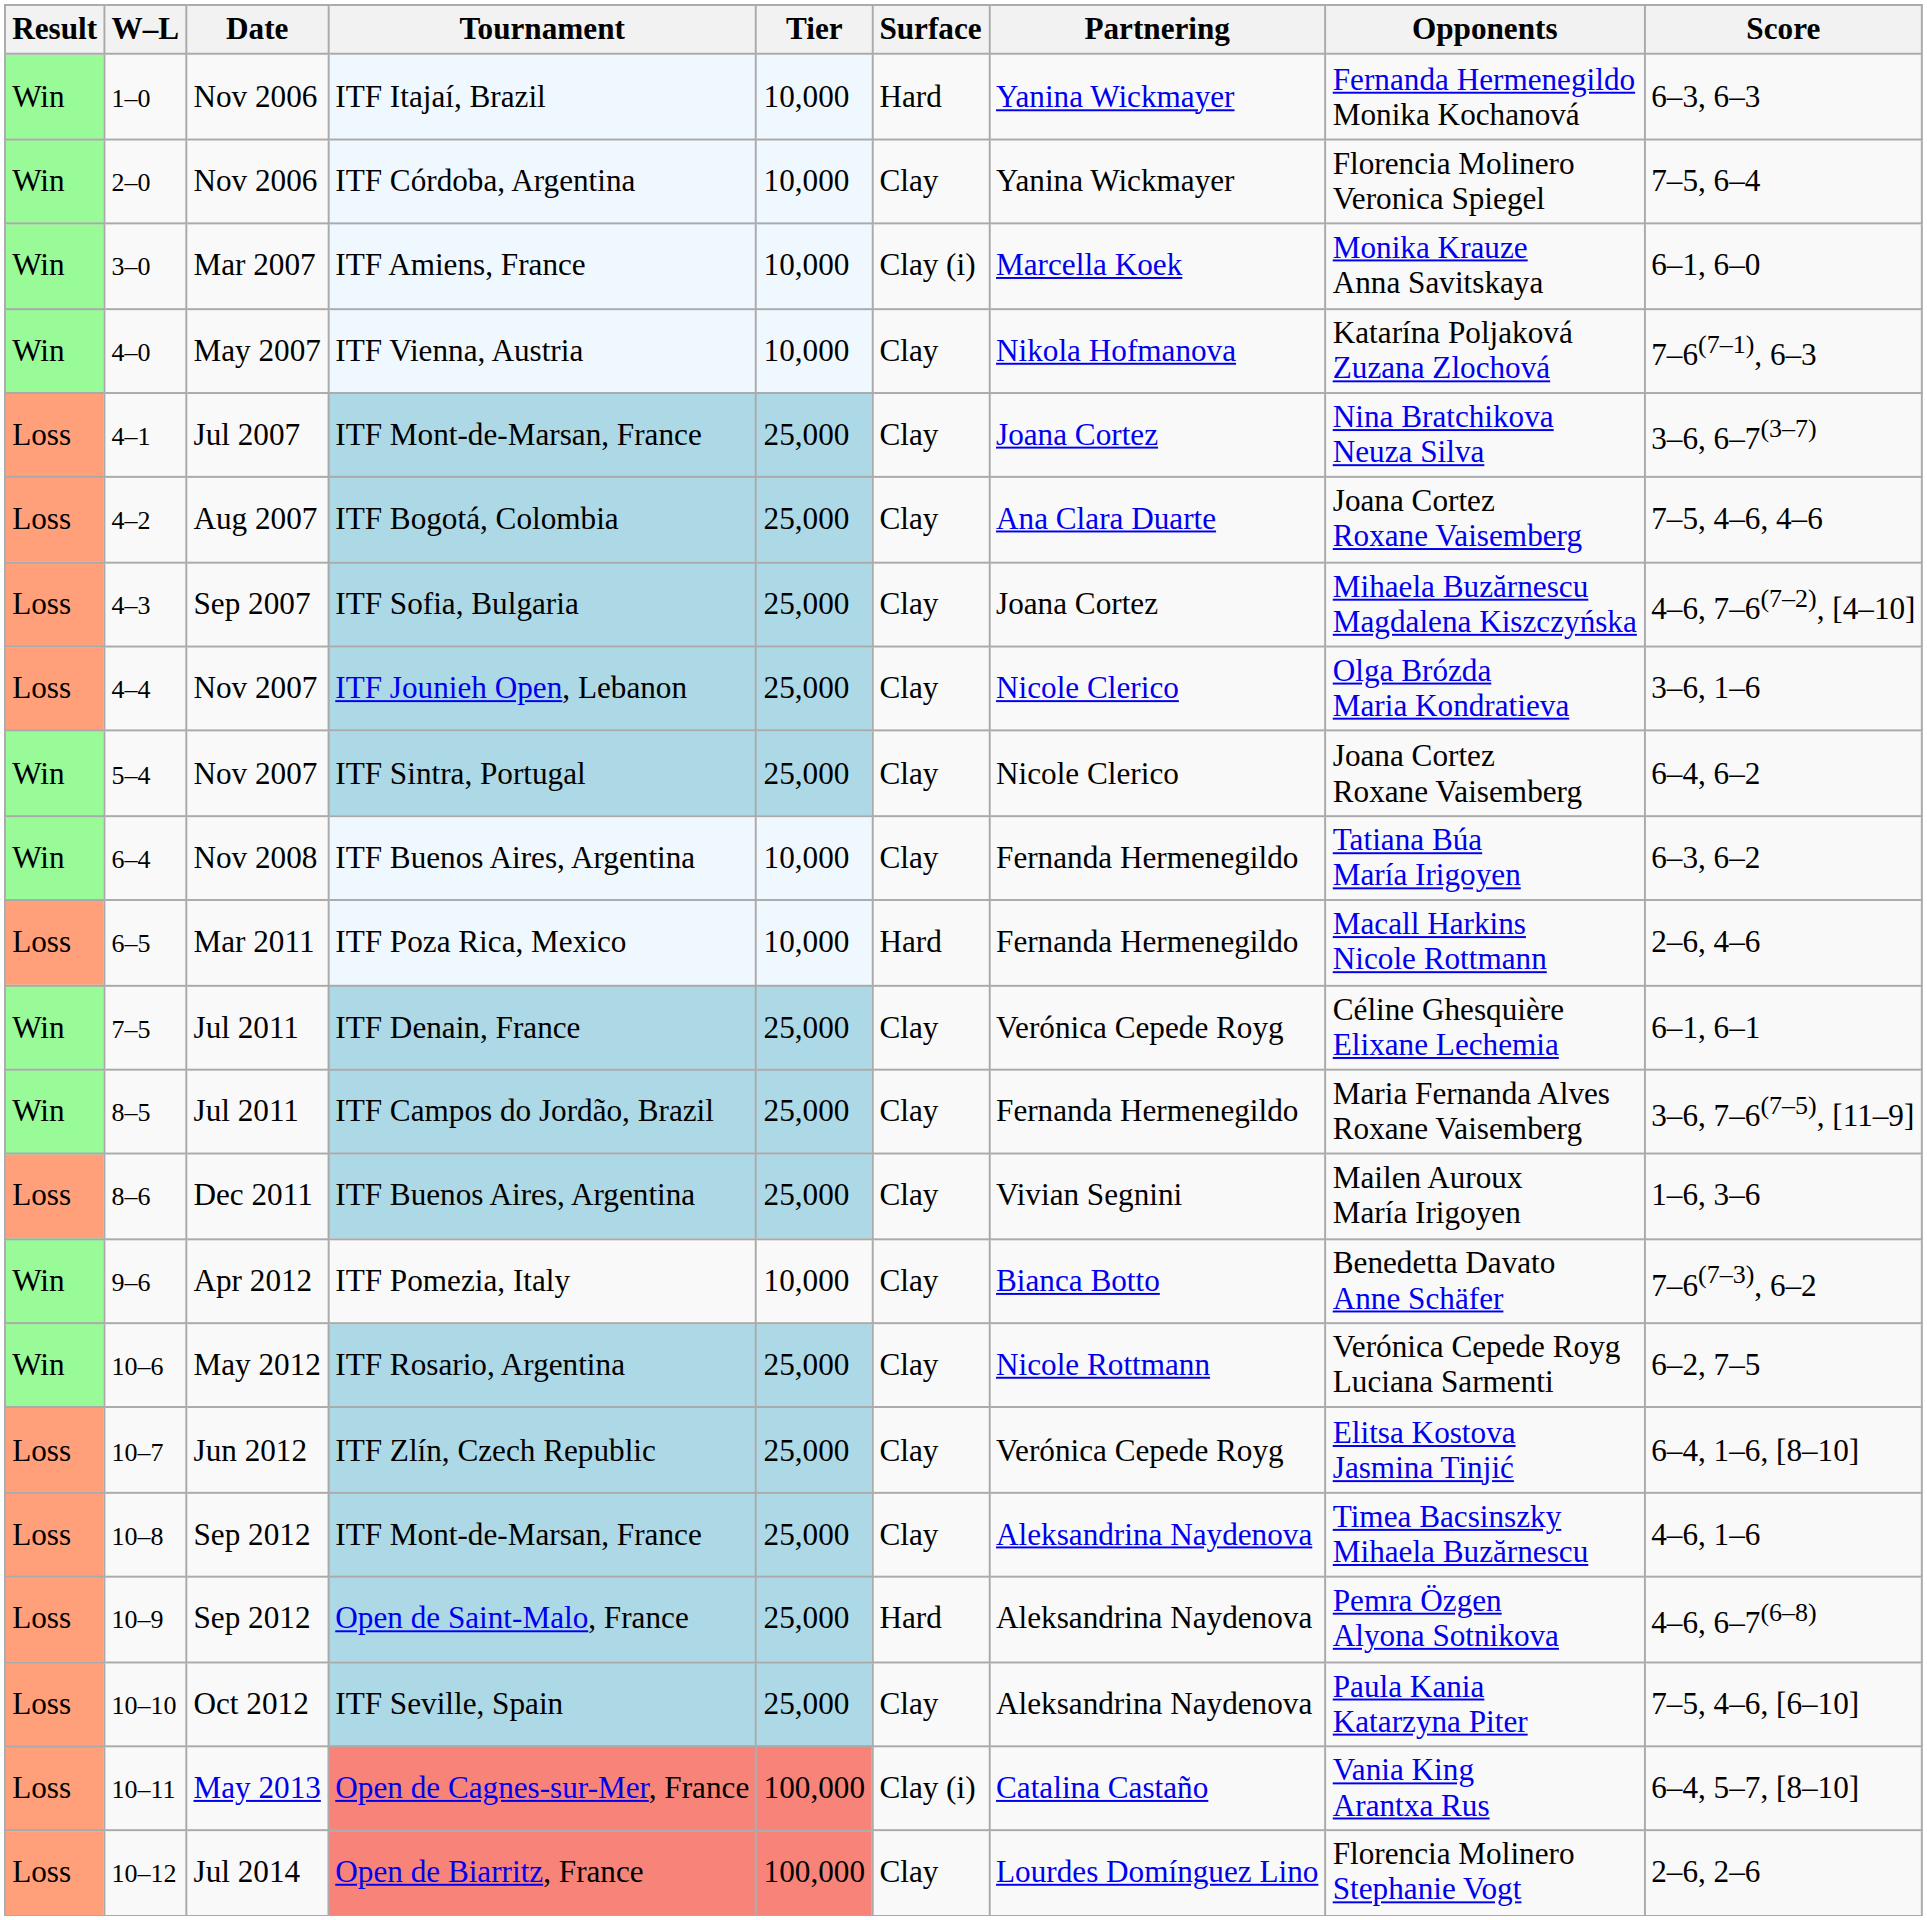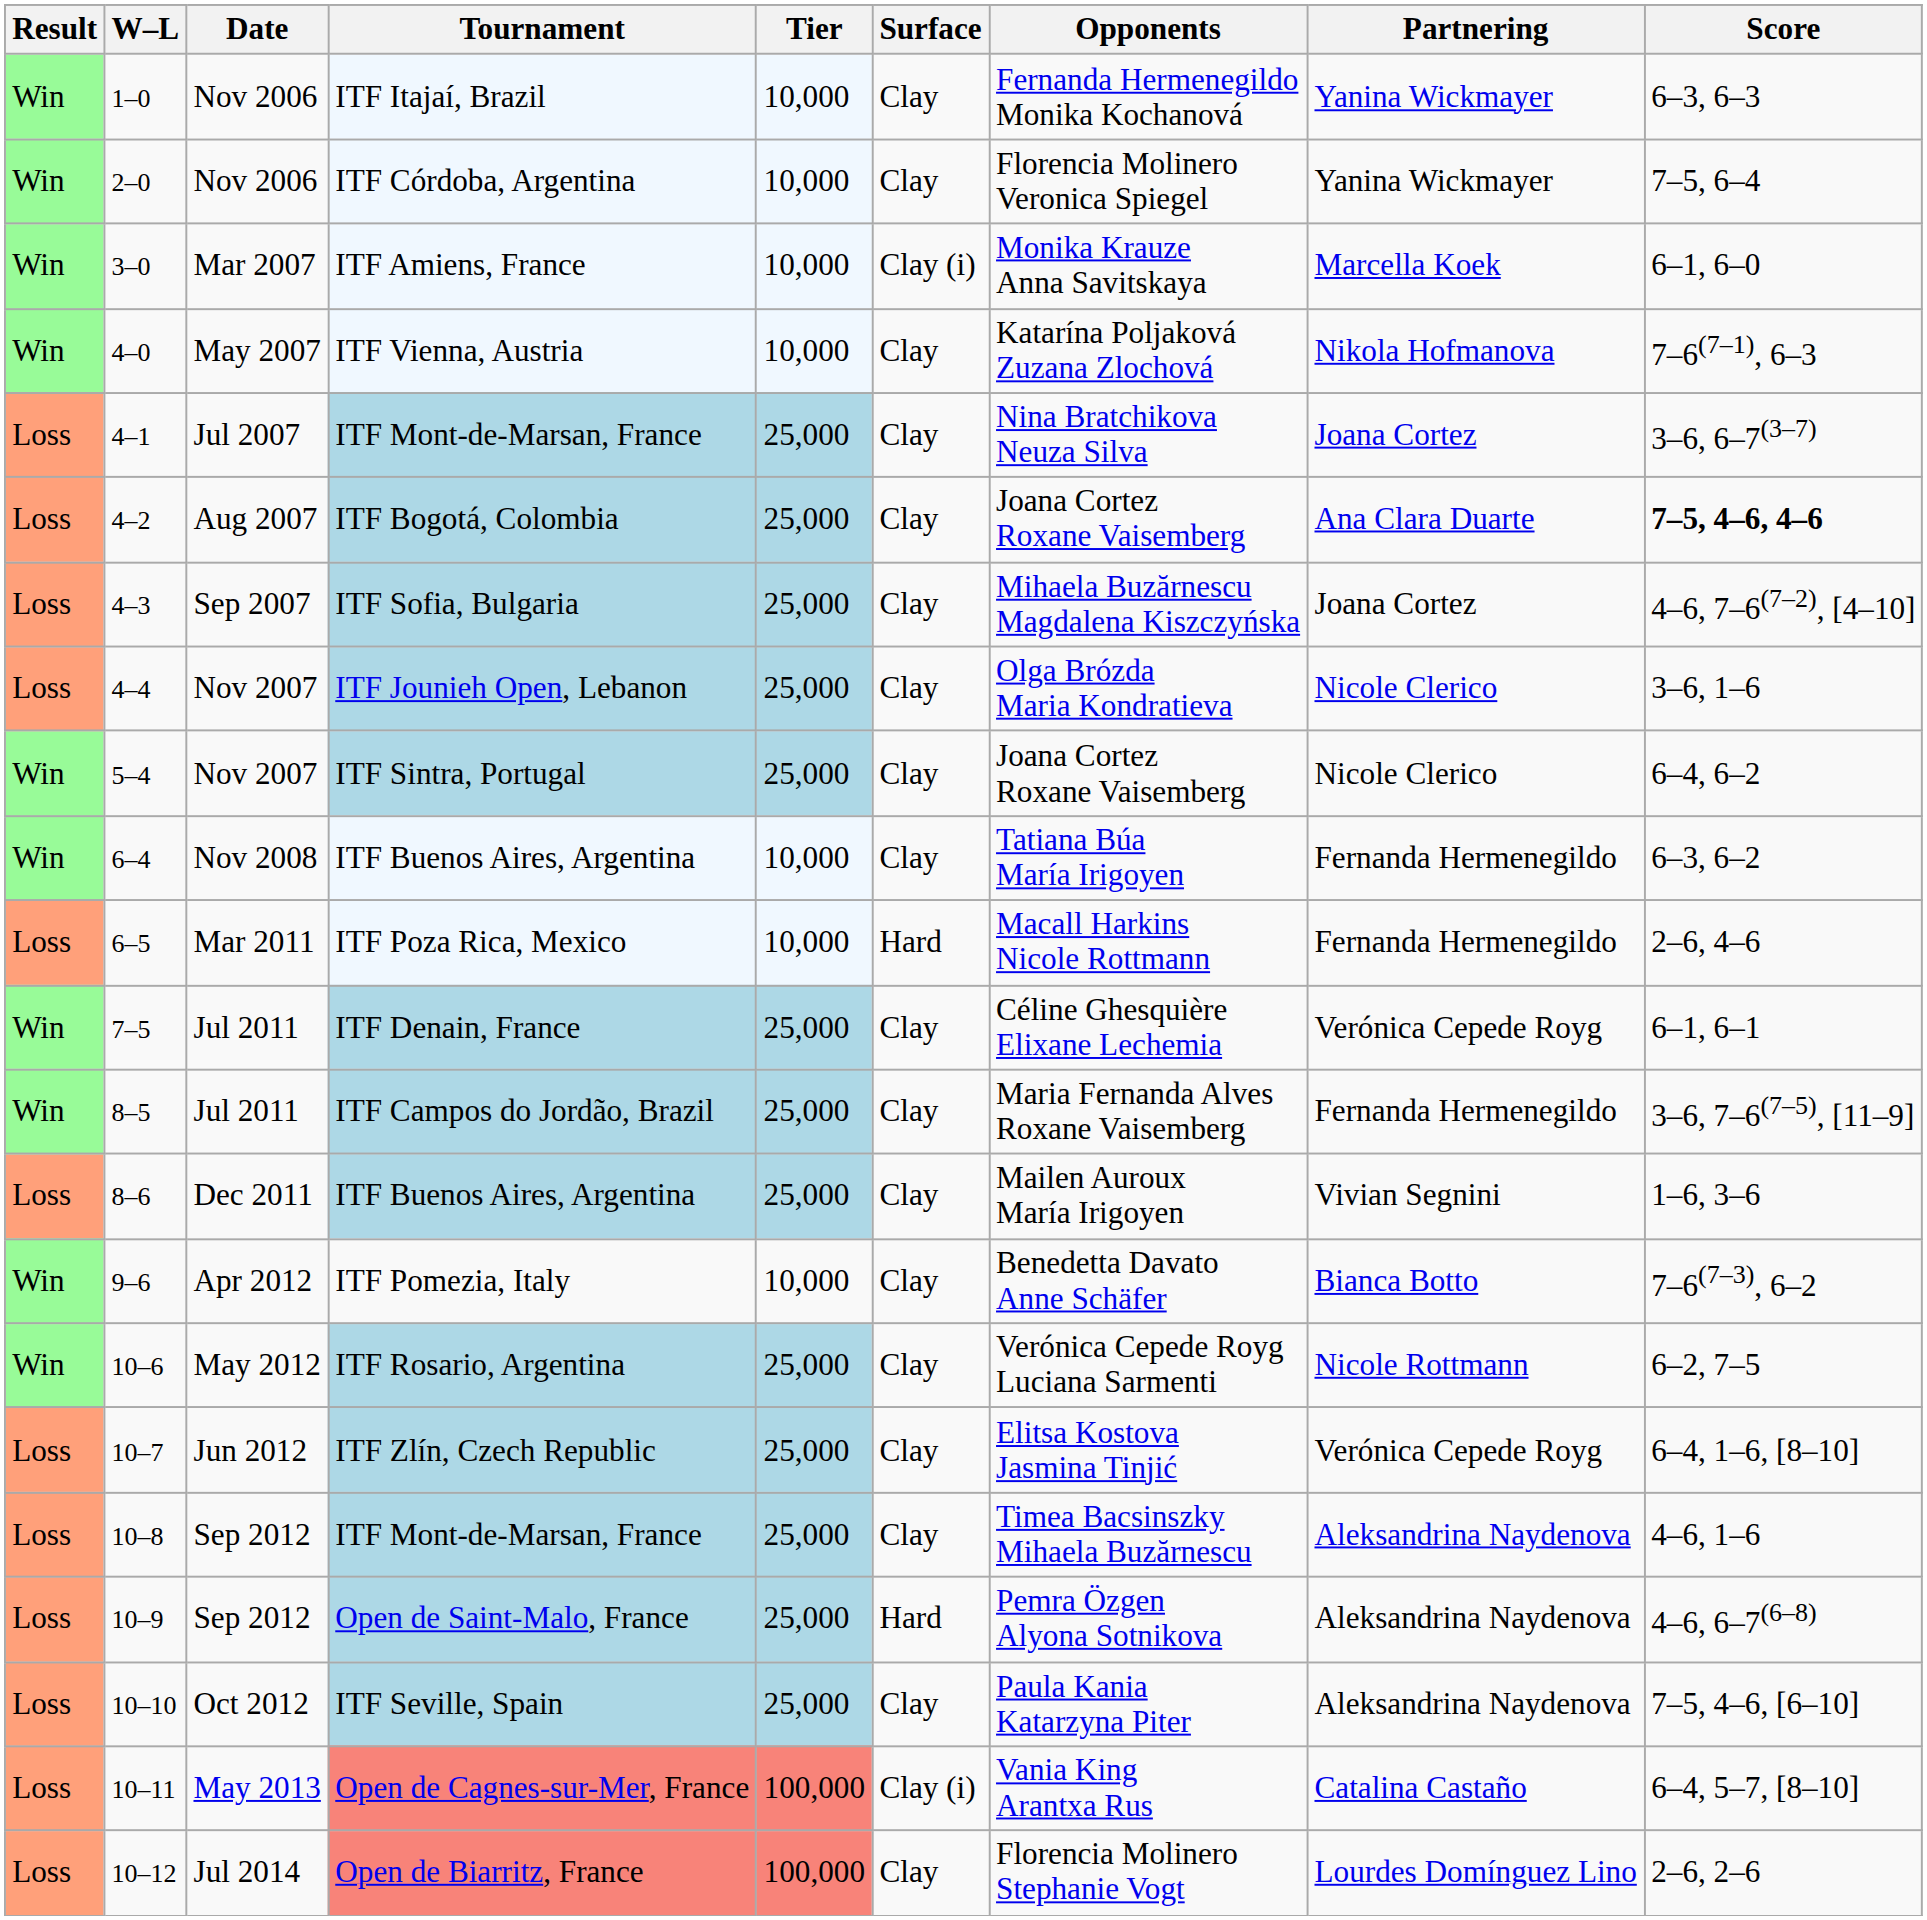columns swapped: Partnering <-> Opponents
ITF Itajaí, Brazil | Surface: Hard -> Clay
ITF Bogotá, Colombia | Score: normal -> bold
